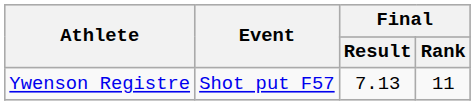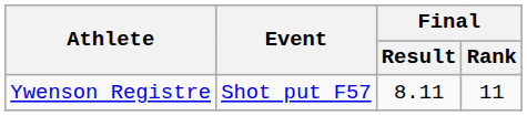Ywenson Registre | Final / Result: 7.13 -> 8.11
